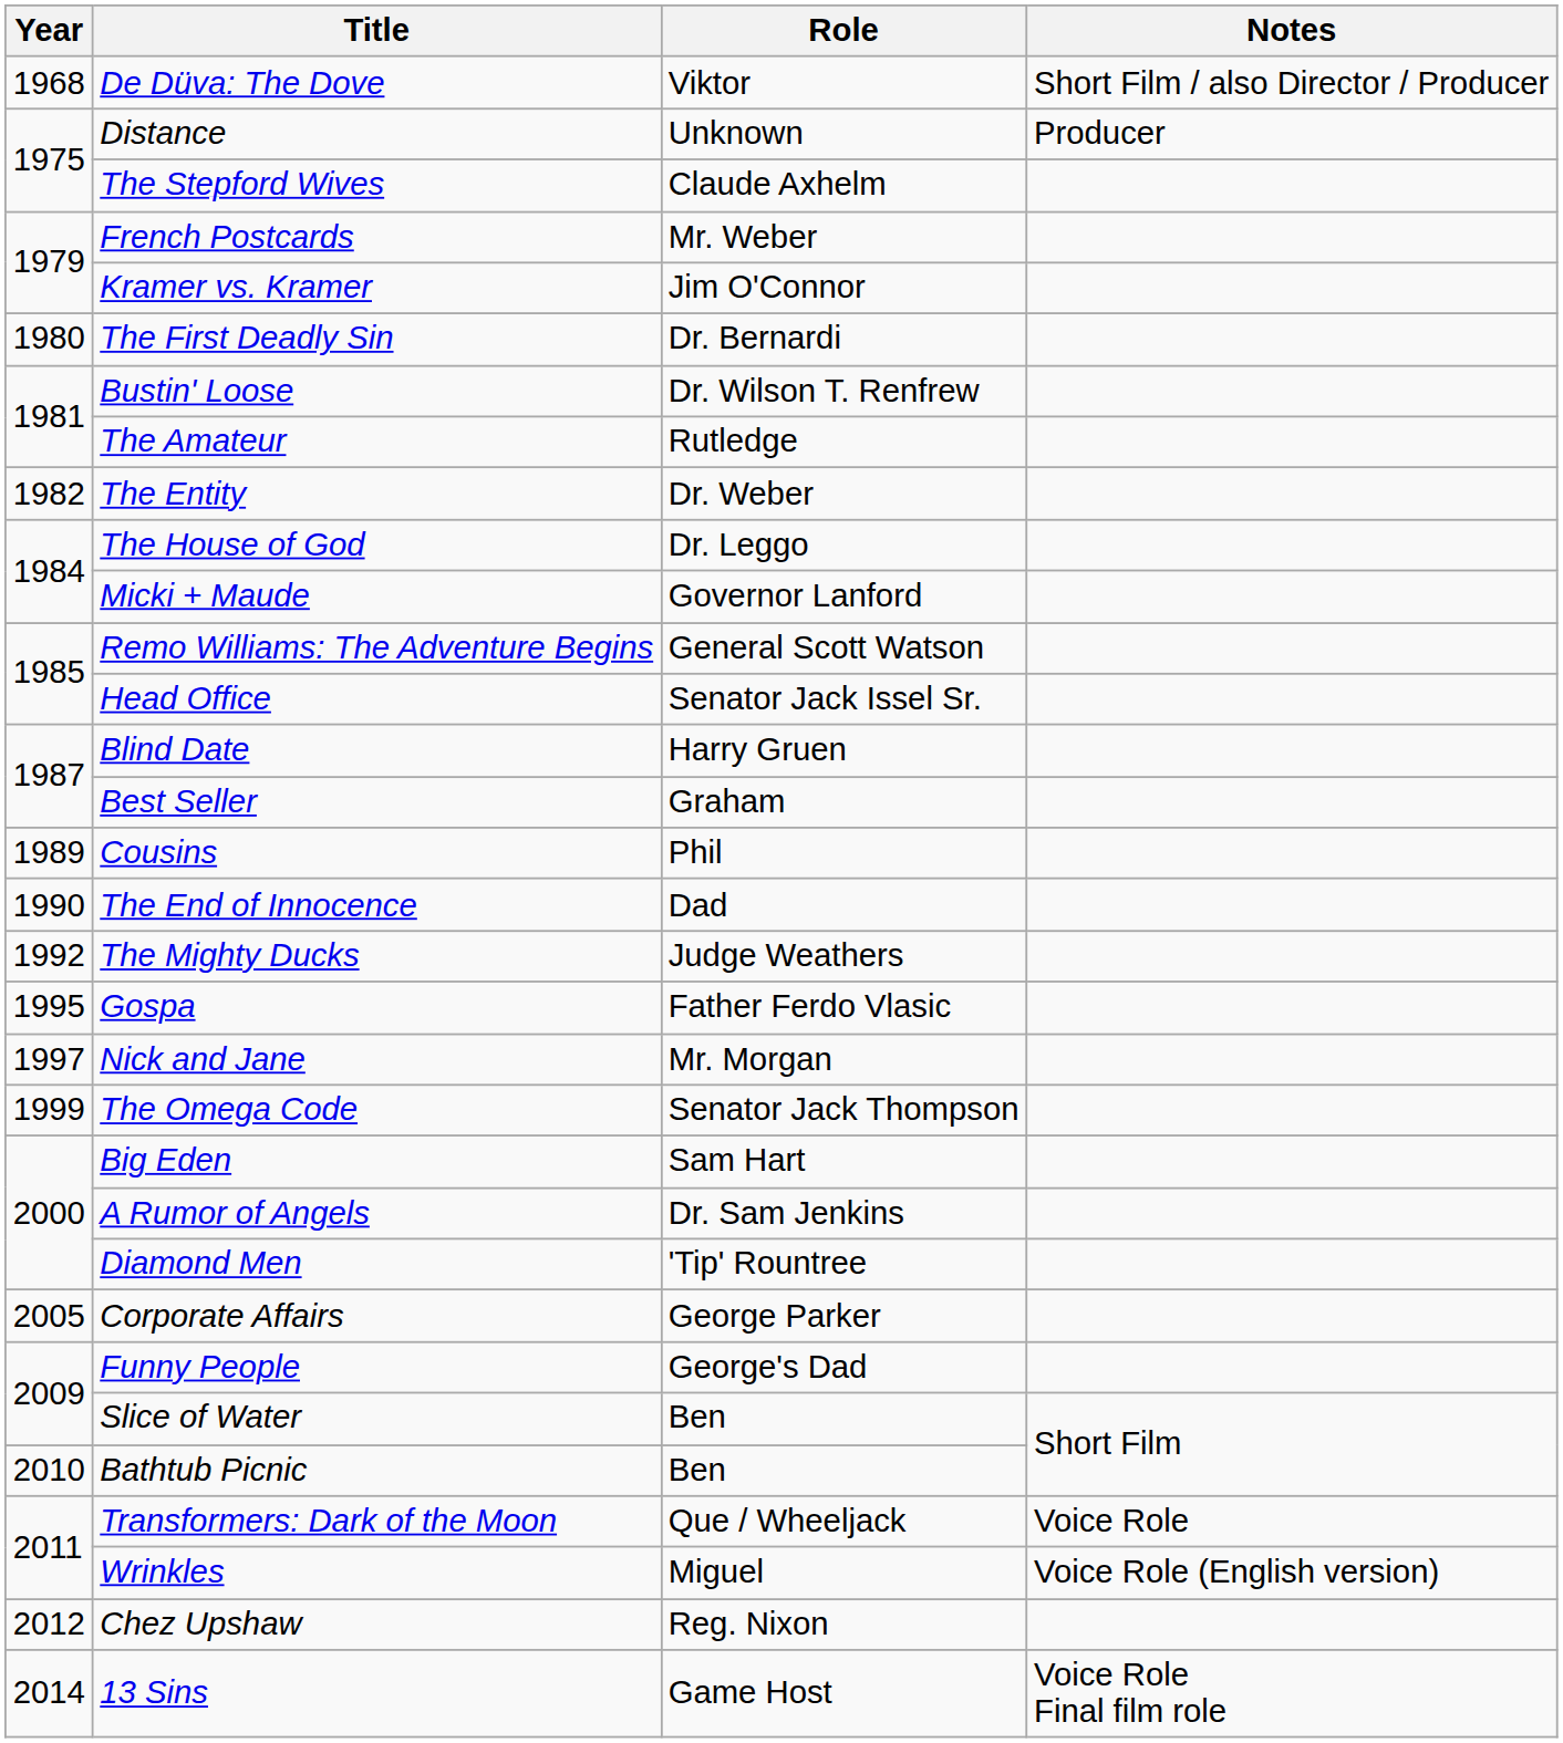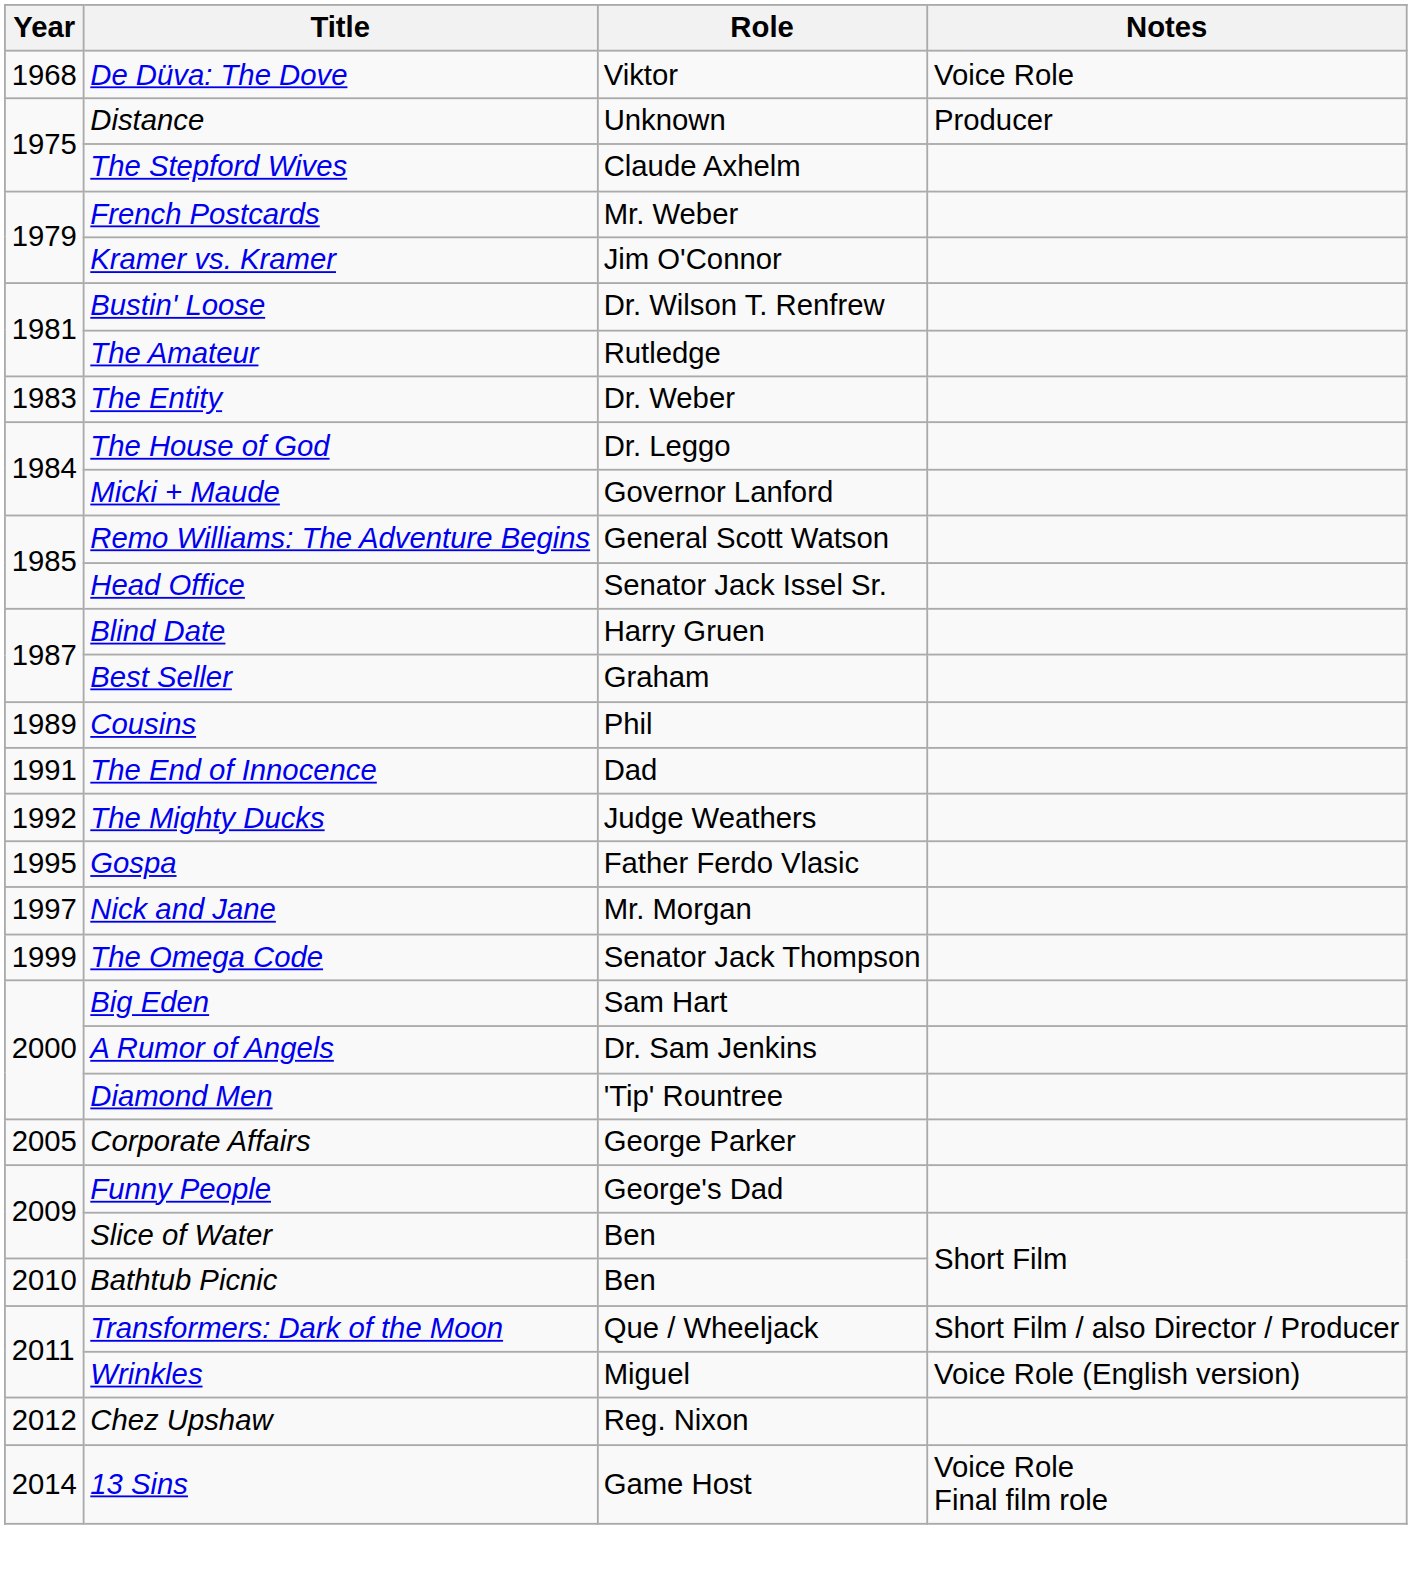De Düva: The Dove | Notes: Short Film / also Director / Producer -> Voice Role
- row: 1980 | The First Deadly Sin | Dr. Bernardi
The Entity | Year: 1982 -> 1983
The End of Innocence | Year: 1990 -> 1991
Transformers: Dark of the Moon | Notes: Voice Role -> Short Film / also Director / Producer
